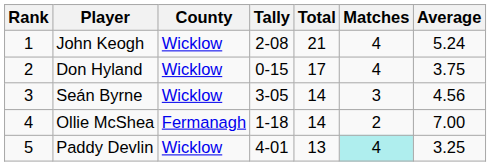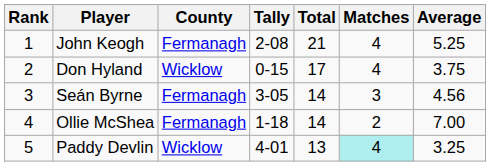John Keogh | County: Wicklow -> Fermanagh
John Keogh | Average: 5.24 -> 5.25
Seán Byrne | County: Wicklow -> Fermanagh
